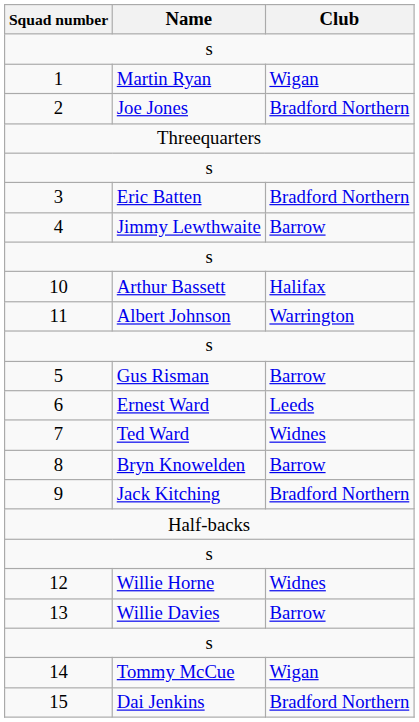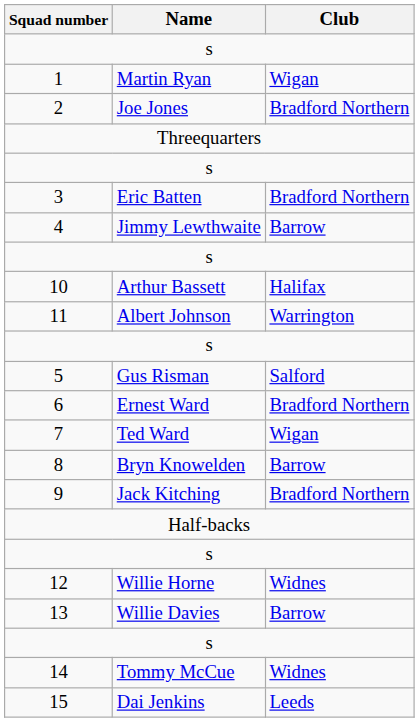5 | Club: Barrow -> Salford
6 | Club: Leeds -> Bradford Northern
7 | Club: Widnes -> Wigan
14 | Club: Wigan -> Widnes
15 | Club: Bradford Northern -> Leeds
